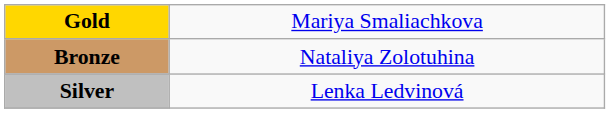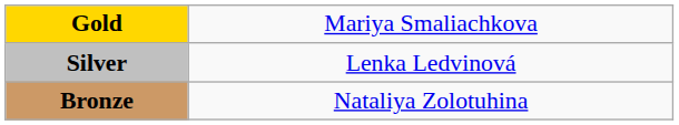rows swapped: Silver <-> Bronze
